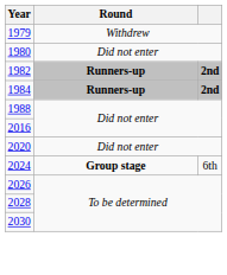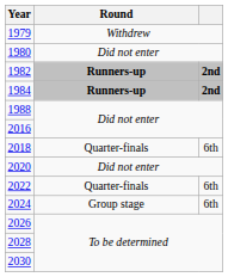+ row: 2018 | Quarter-finals | 6th
+ row: 2022 | Quarter-finals | 6th
2024 | Round: bold -> normal
